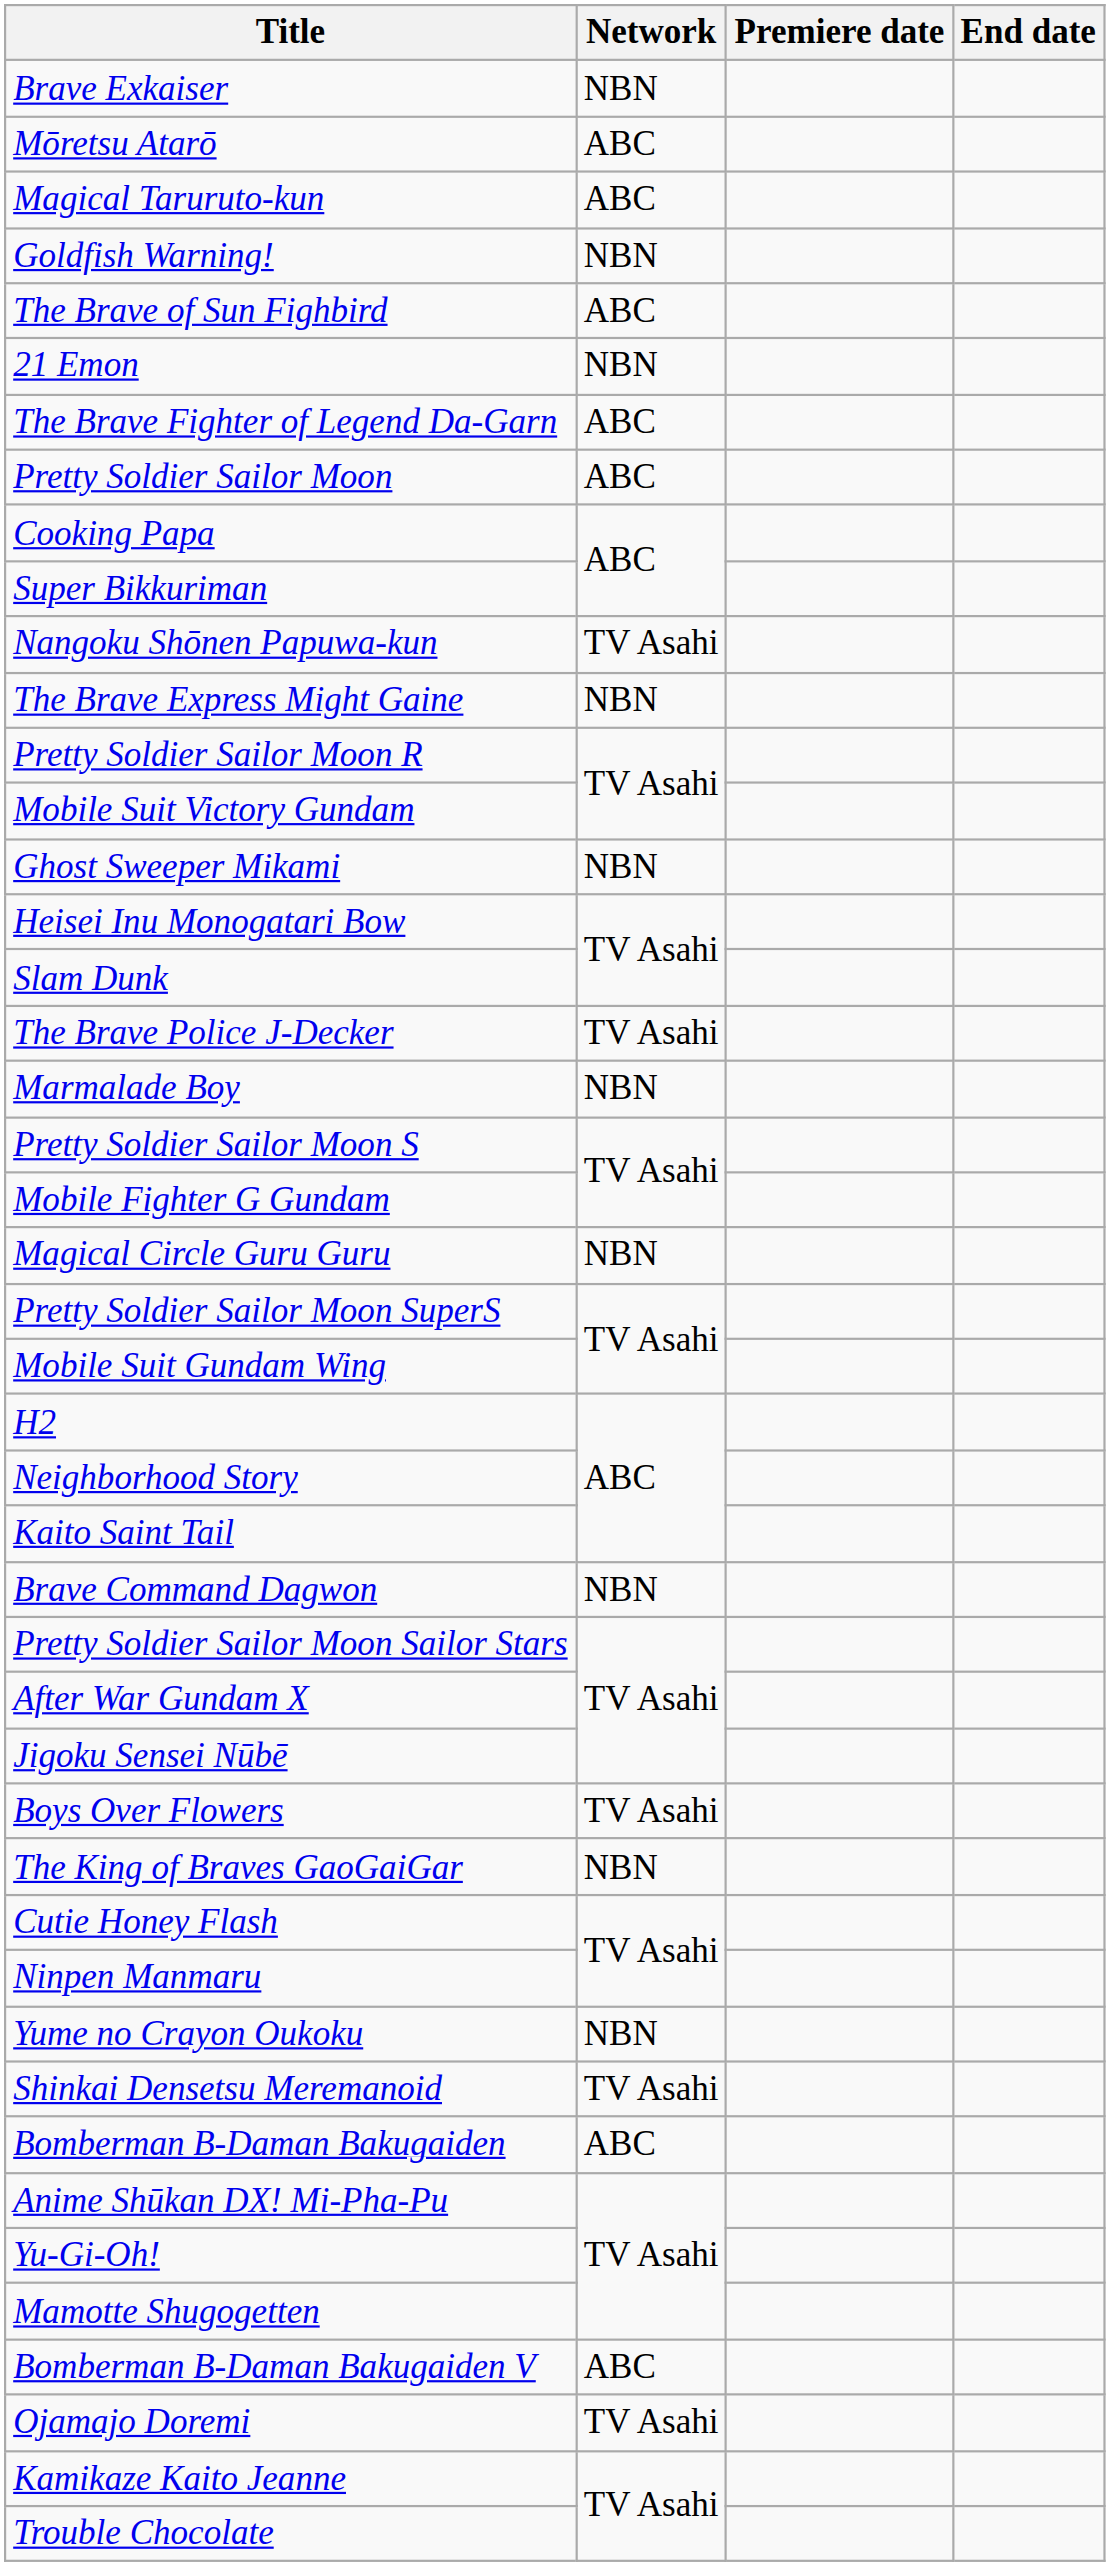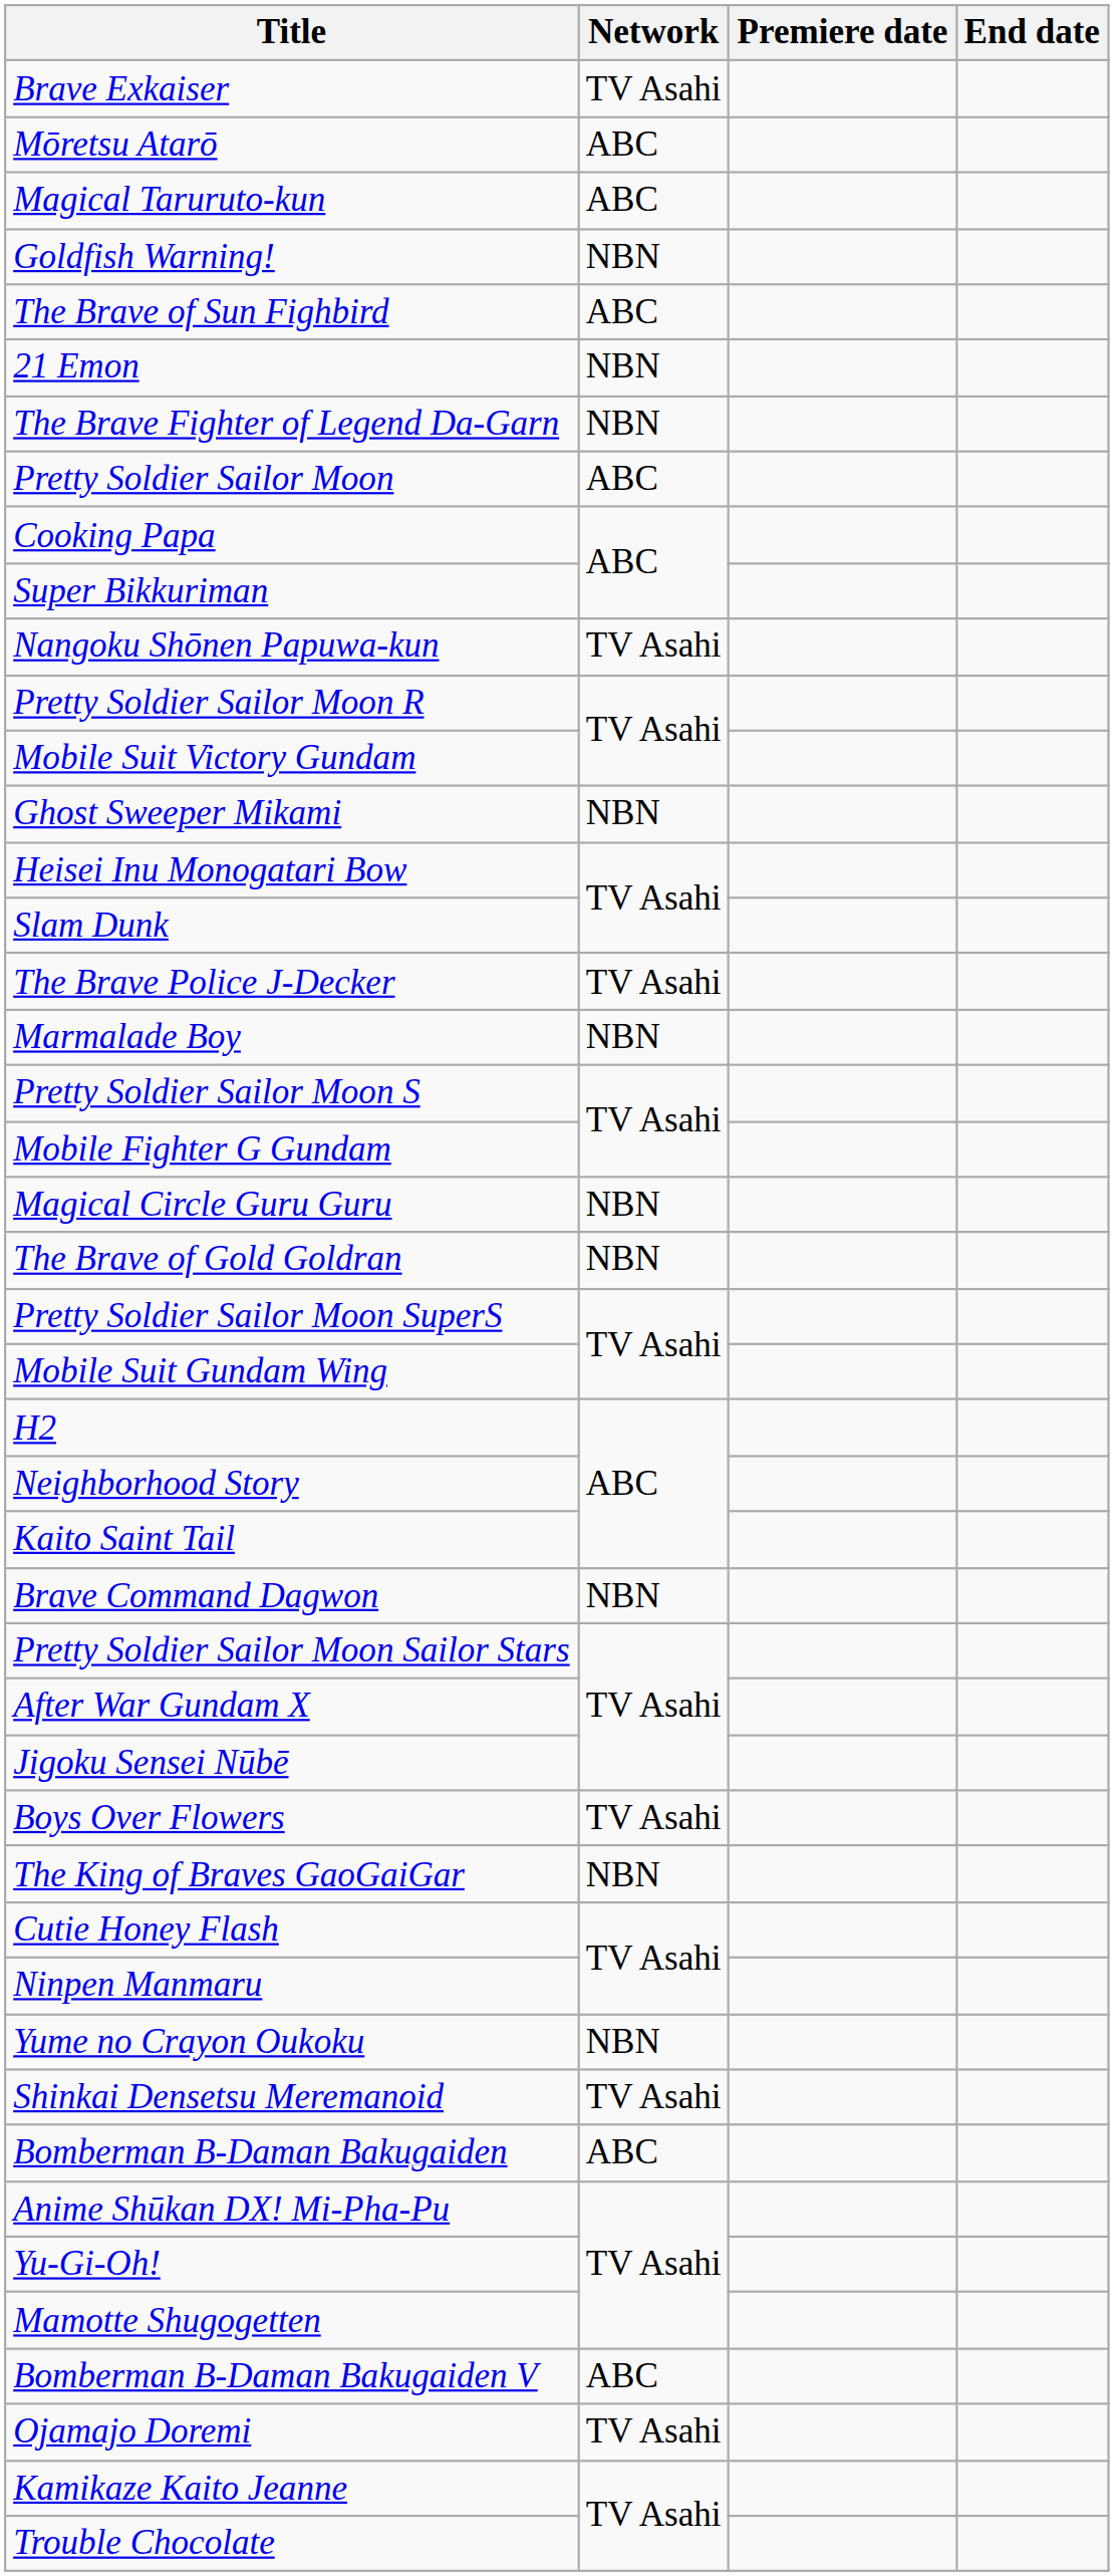Brave Exkaiser | Network: NBN -> TV Asahi
The Brave Fighter of Legend Da-Garn | Network: ABC -> NBN
- row: The Brave Express Might Gaine | NBN
+ row: The Brave of Gold Goldran | NBN
